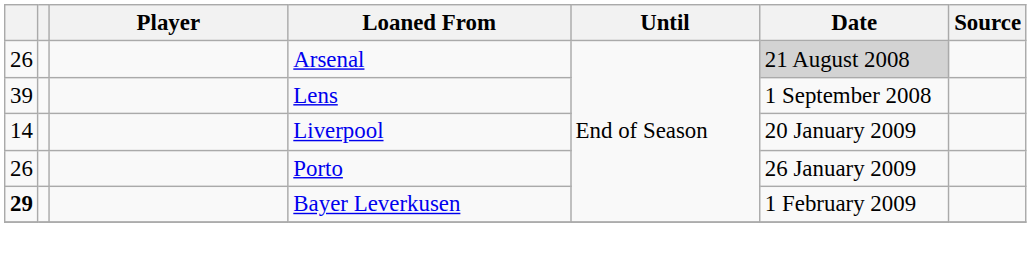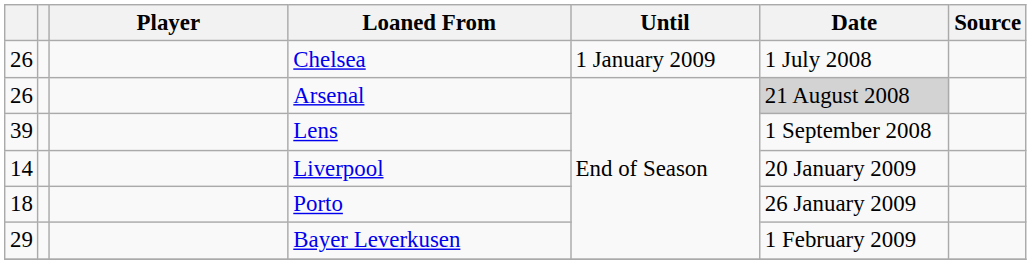+ row: 26 | Chelsea | 1 January 2009 | 1 July 2008
Porto | column 1: 26 -> 18
Bayer Leverkusen | column 1: bold -> normal
